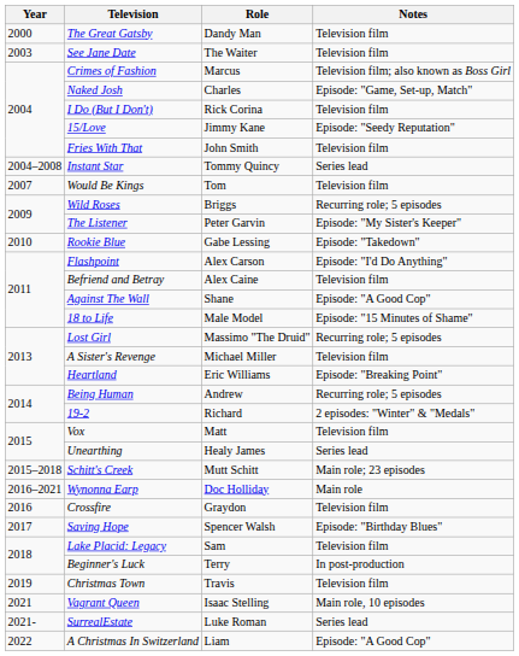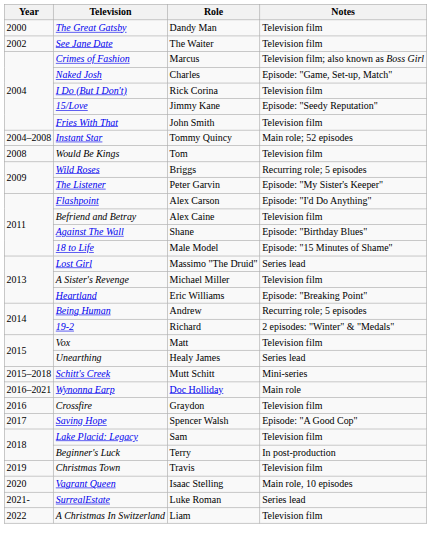See Jane Date | Year: 2003 -> 2002
Instant Star | Notes: Series lead -> Main role; 52 episodes
Would Be Kings | Year: 2007 -> 2008
- row: 2010 | Rookie Blue | Gabe Lessing | Episode: "Takedown"
Against The Wall | Notes: Episode: "A Good Cop" -> Episode: "Birthday Blues"
Lost Girl | Notes: Recurring role; 5 episodes -> Series lead
Schitt's Creek | Notes: Main role; 23 episodes -> Mini-series
Saving Hope | Notes: Episode: "Birthday Blues" -> Episode: "A Good Cop"
Vagrant Queen | Year: 2021 -> 2020
A Christmas In Switzerland | Notes: Episode: "A Good Cop" -> Television film
